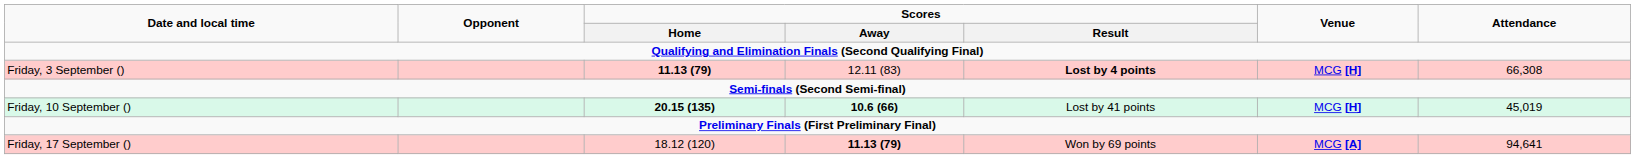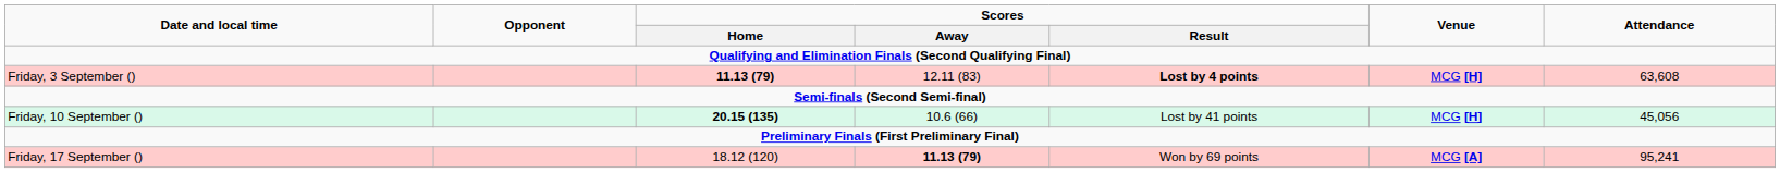Friday, 3 September () | Attendance: 66,308 -> 63,608
Friday, 10 September () | Scores / Away: bold -> normal
Friday, 10 September () | Attendance: 45,019 -> 45,056
Friday, 17 September () | Attendance: 94,641 -> 95,241
